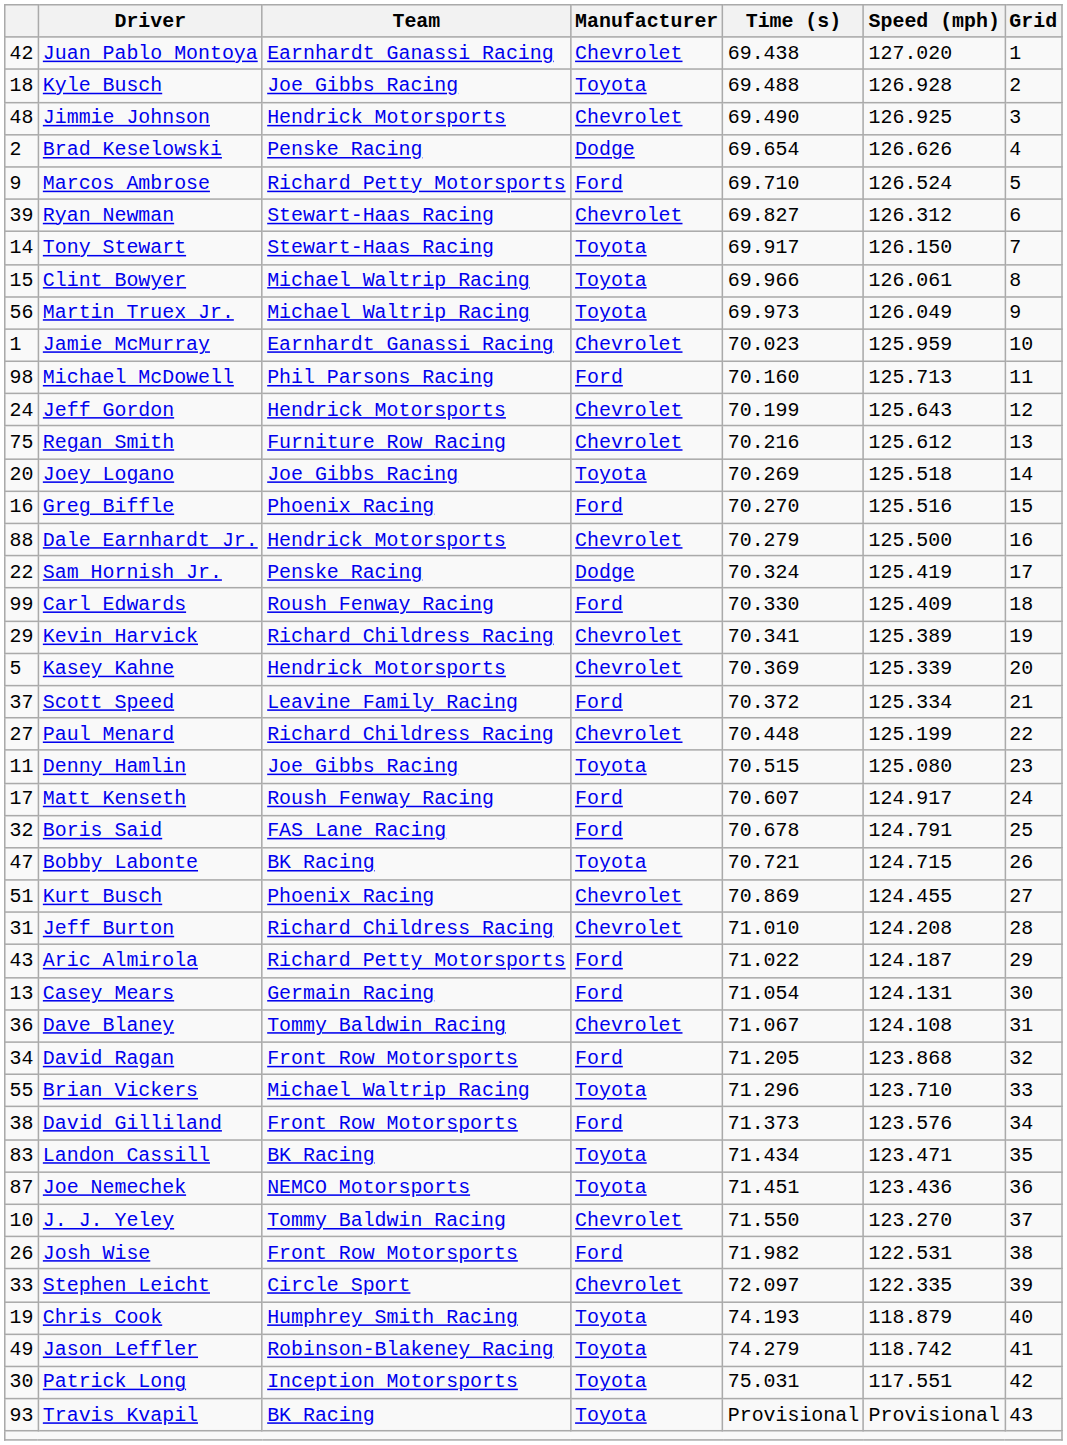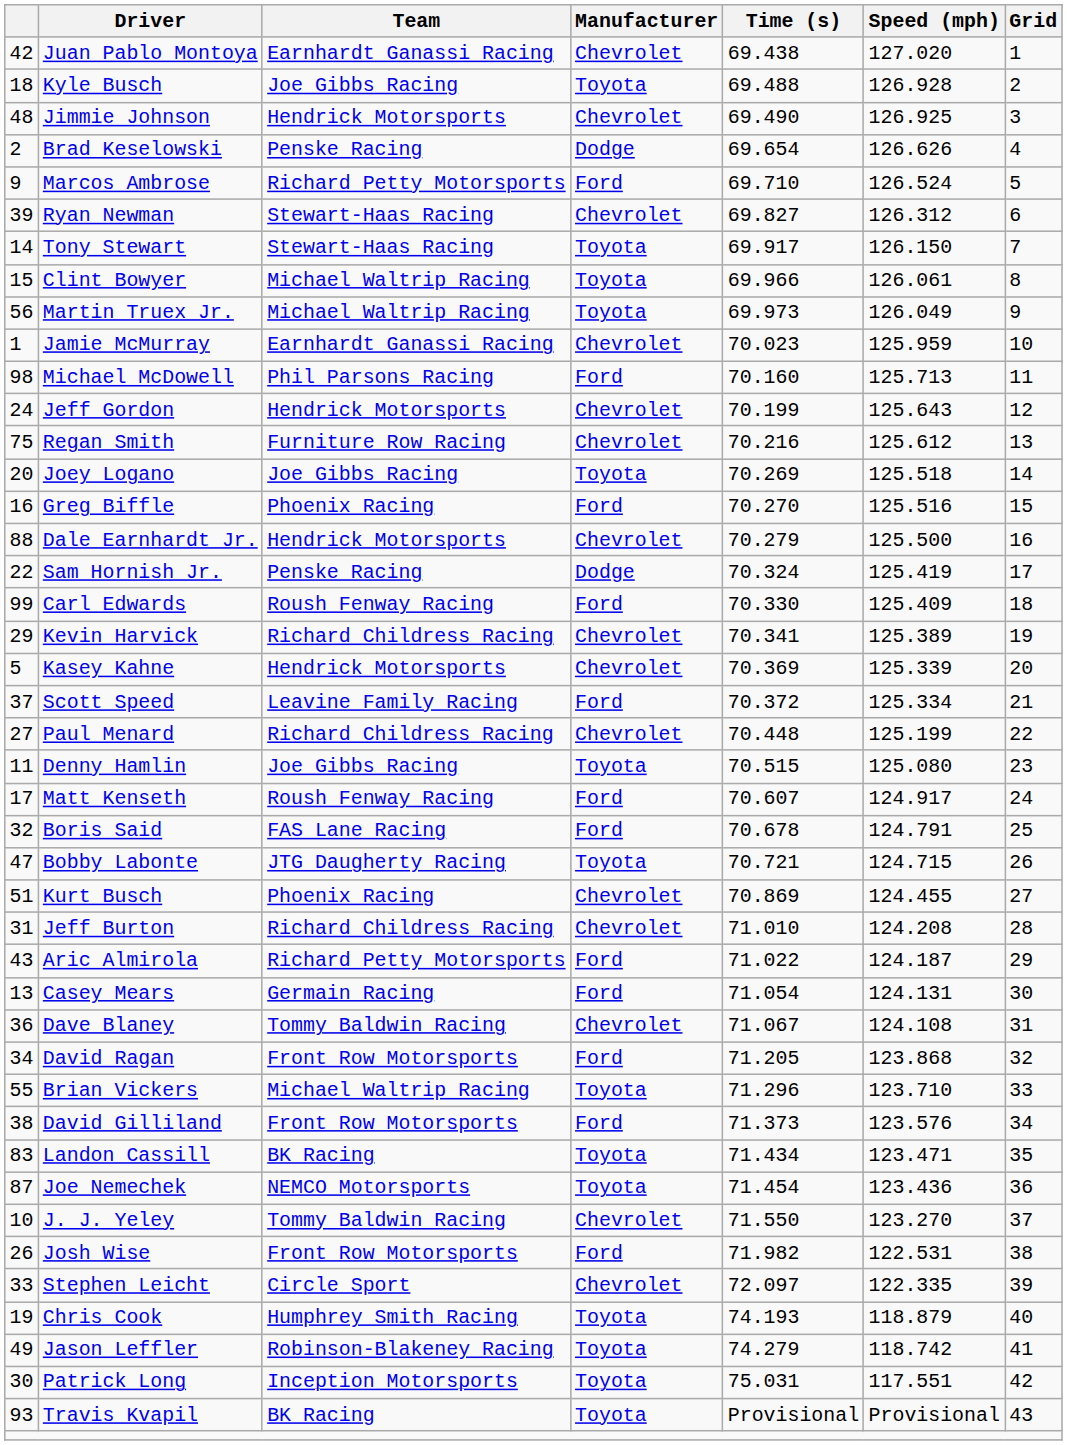Bobby Labonte | Team: BK Racing -> JTG Daugherty Racing
Joe Nemechek | Time (s): 71.451 -> 71.454
